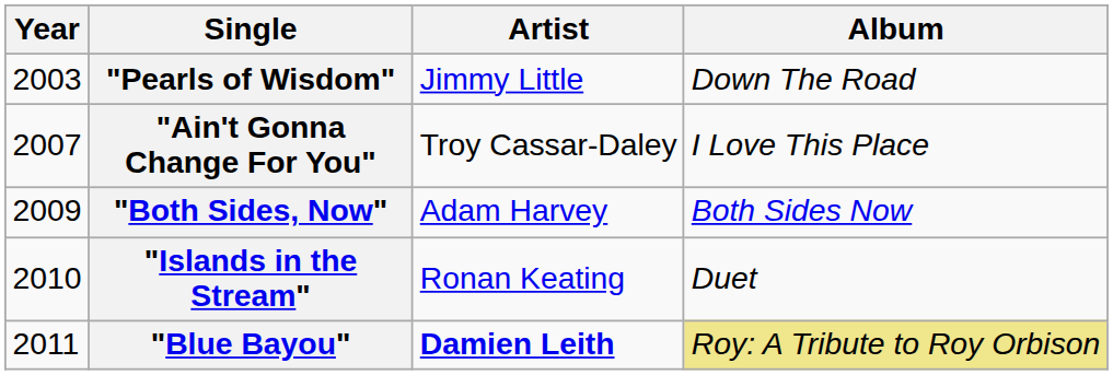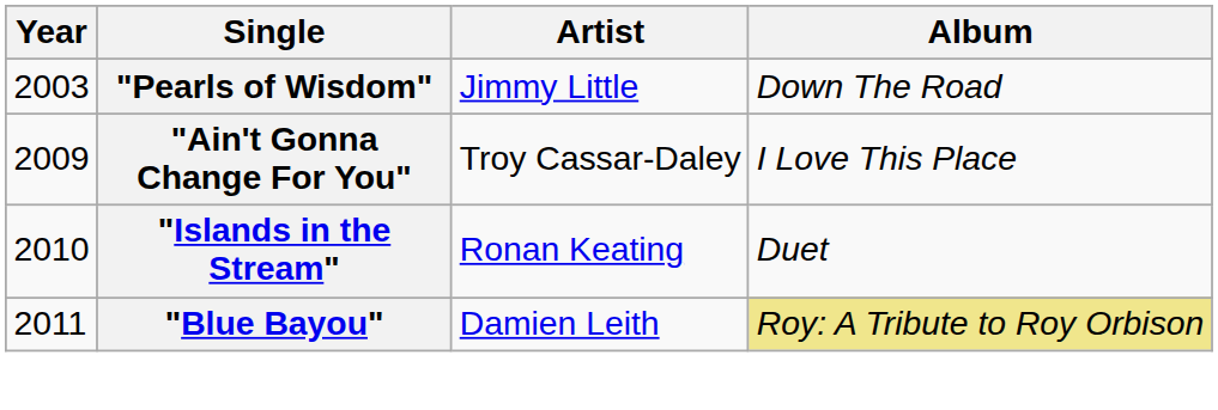"Ain't Gonna Change For You" | Year: 2007 -> 2009
- row: 2009 | "Both Sides, Now" | Adam Harvey | Both Sides Now
"Blue Bayou" | Artist: bold -> normal
